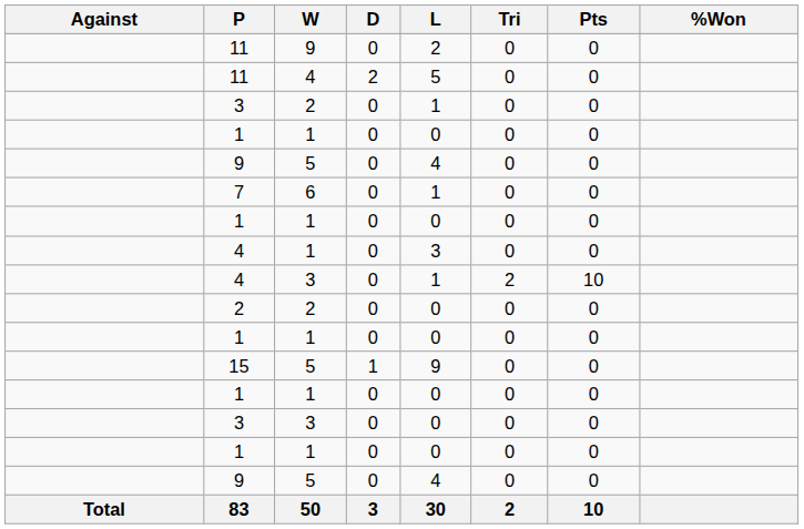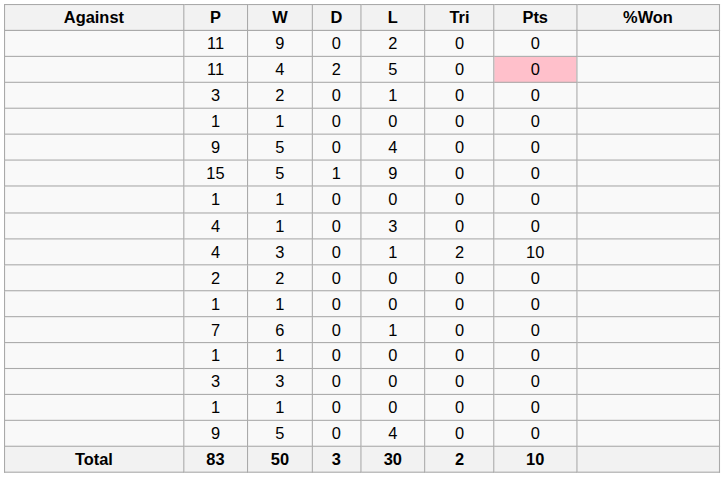11 / 4 | Pts: no background -> pink background
rows swapped: 7 <-> 15
